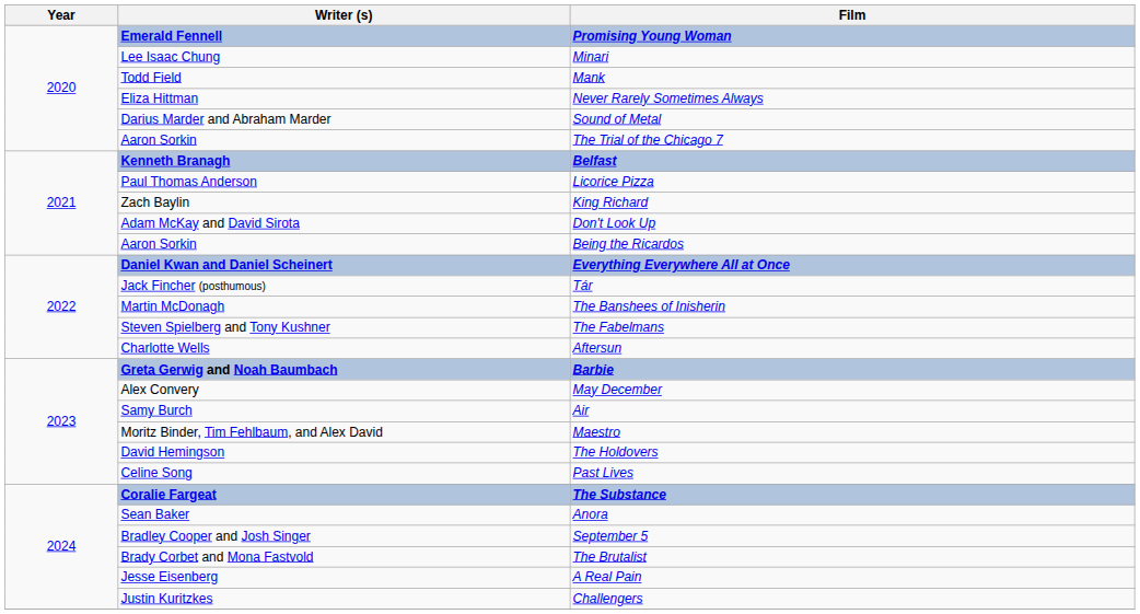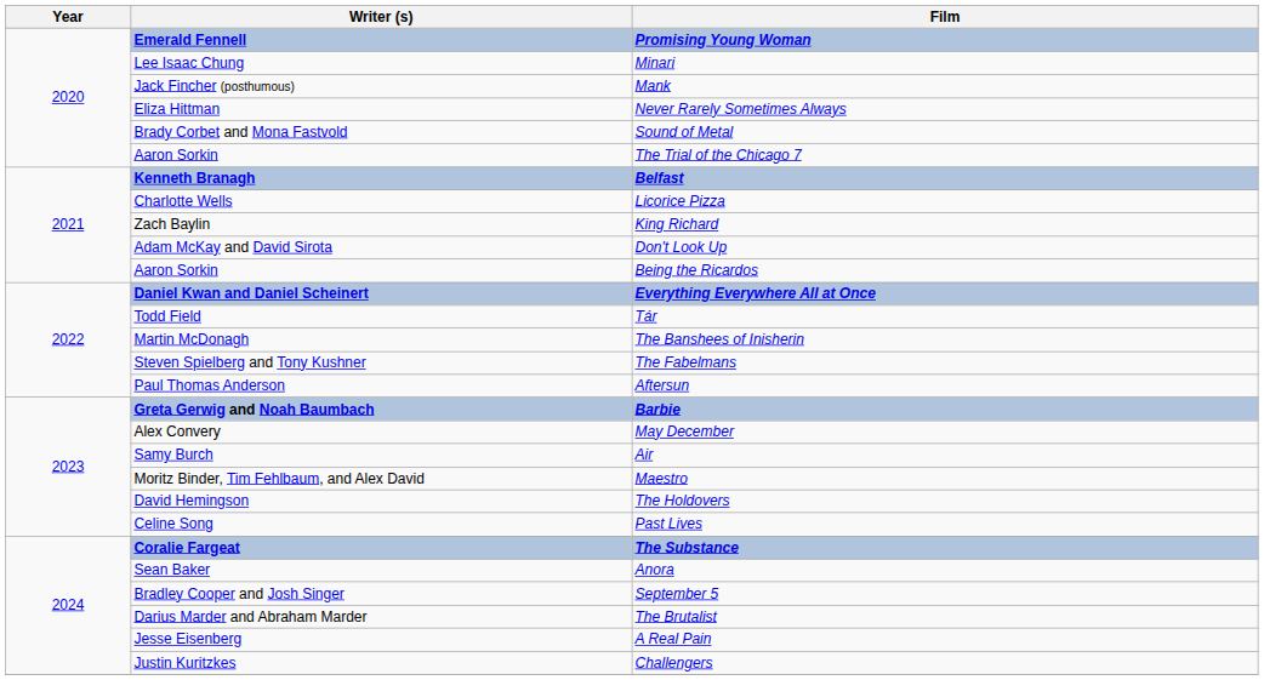Mank | Writer (s): Todd Field -> Jack Fincher (posthumous)
Sound of Metal | Writer (s): Darius Marder and Abraham Marder -> Brady Corbet and Mona Fastvold
Licorice Pizza | Writer (s): Paul Thomas Anderson -> Charlotte Wells
Tár | Writer (s): Jack Fincher (posthumous) -> Todd Field
Aftersun | Writer (s): Charlotte Wells -> Paul Thomas Anderson
The Brutalist | Writer (s): Brady Corbet and Mona Fastvold -> Darius Marder and Abraham Marder
